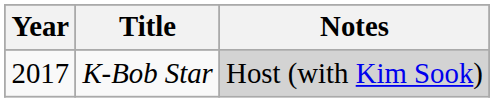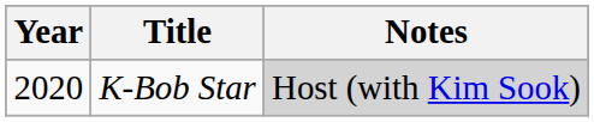K-Bob Star | Year: 2017 -> 2020
